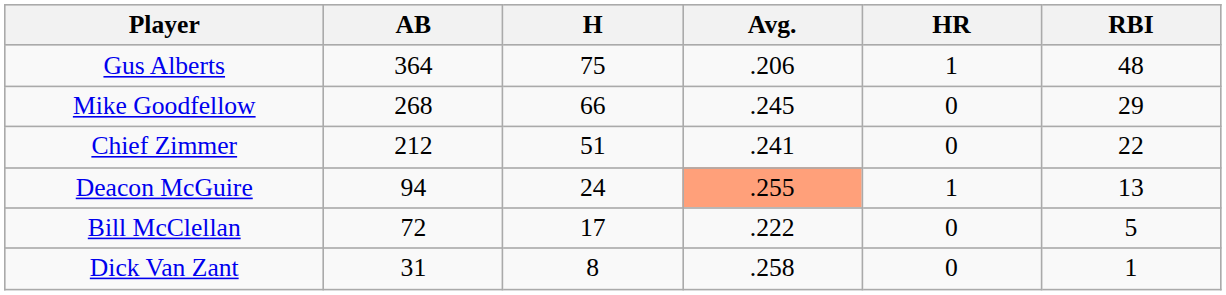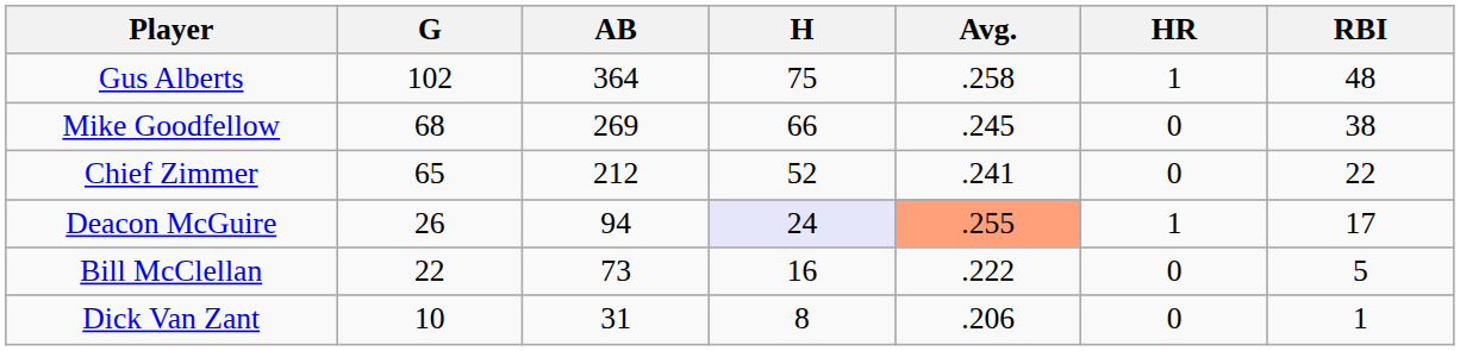+ column: G | 102 | 68 | 65 | 26 | 22 | 10
Gus Alberts | Avg.: .206 -> .258
Mike Goodfellow | AB: 268 -> 269
Mike Goodfellow | RBI: 29 -> 38
Chief Zimmer | H: 51 -> 52
Deacon McGuire | H: no background -> lavender background
Deacon McGuire | RBI: 13 -> 17
Bill McClellan | AB: 72 -> 73
Bill McClellan | H: 17 -> 16
Dick Van Zant | Avg.: .258 -> .206
